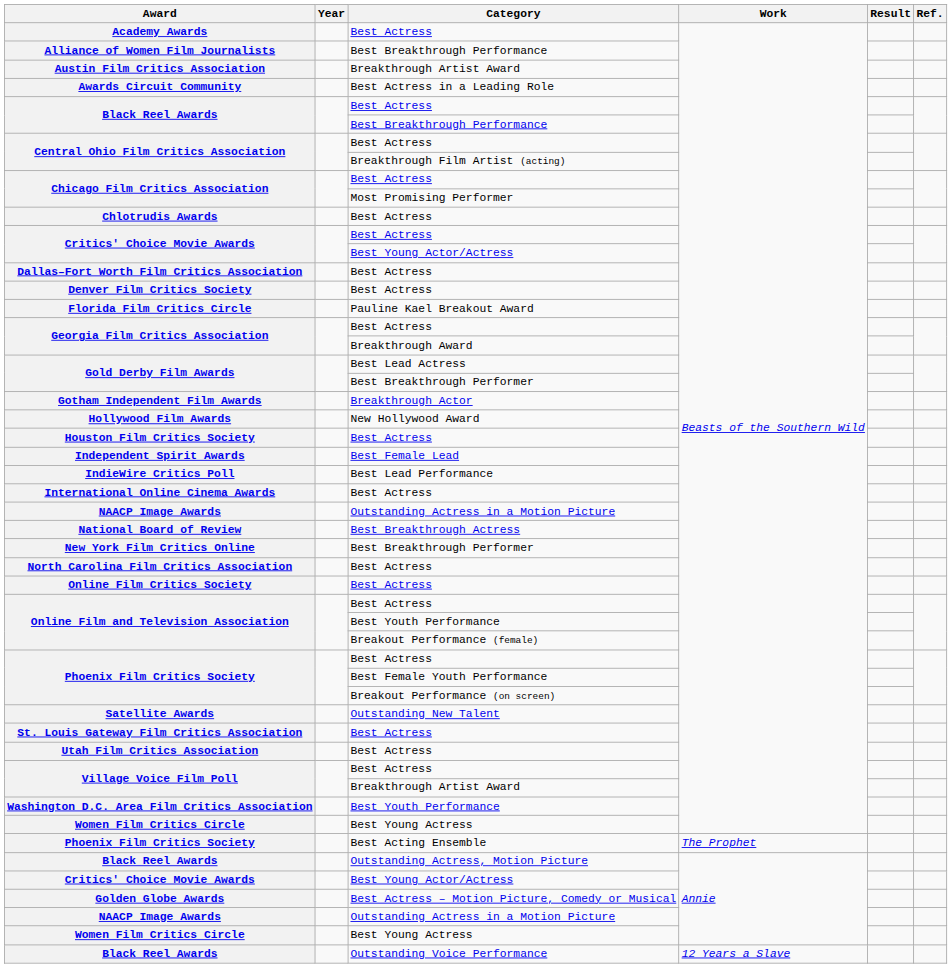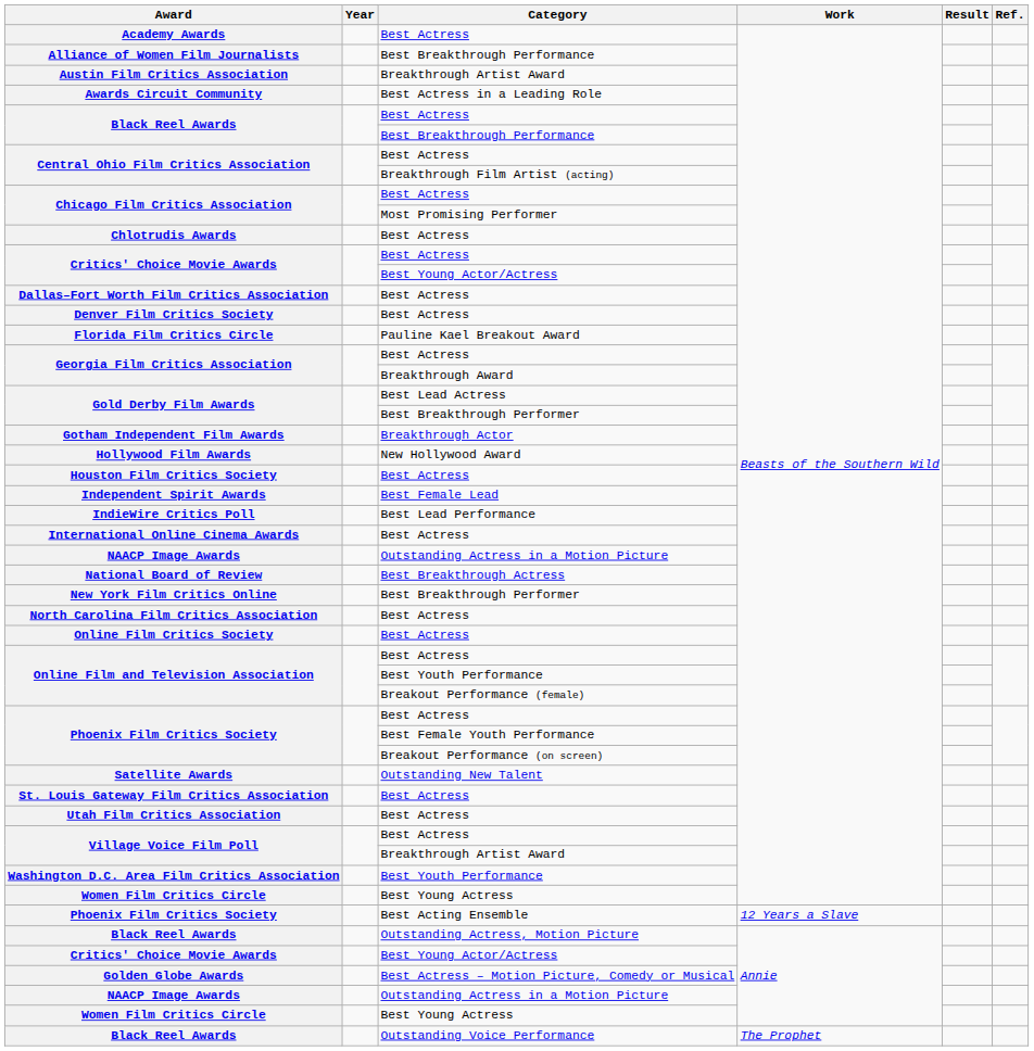Phoenix Film Critics Society / Best Acting Ensemble | Work: The Prophet -> 12 Years a Slave
Black Reel Awards / Outstanding Voice Performance | Work: 12 Years a Slave -> The Prophet
